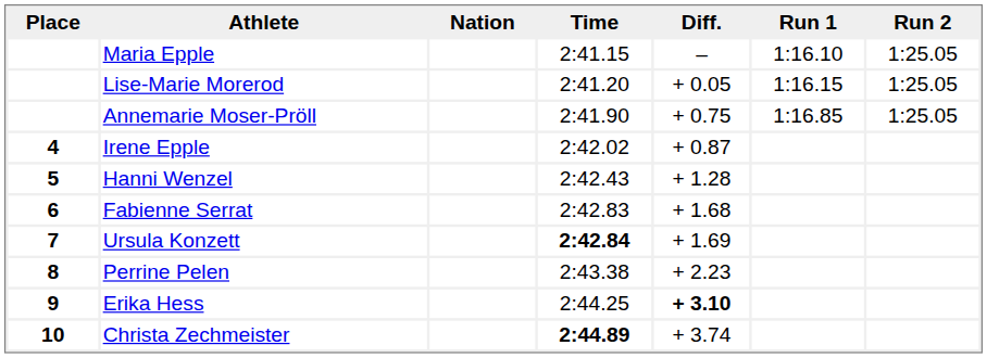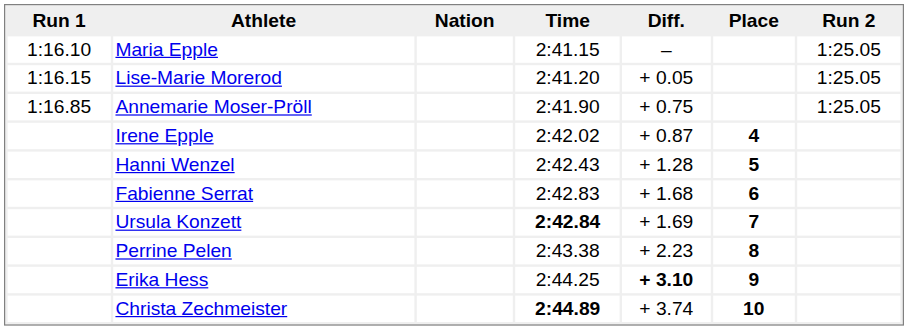columns swapped: Place <-> Run 1
